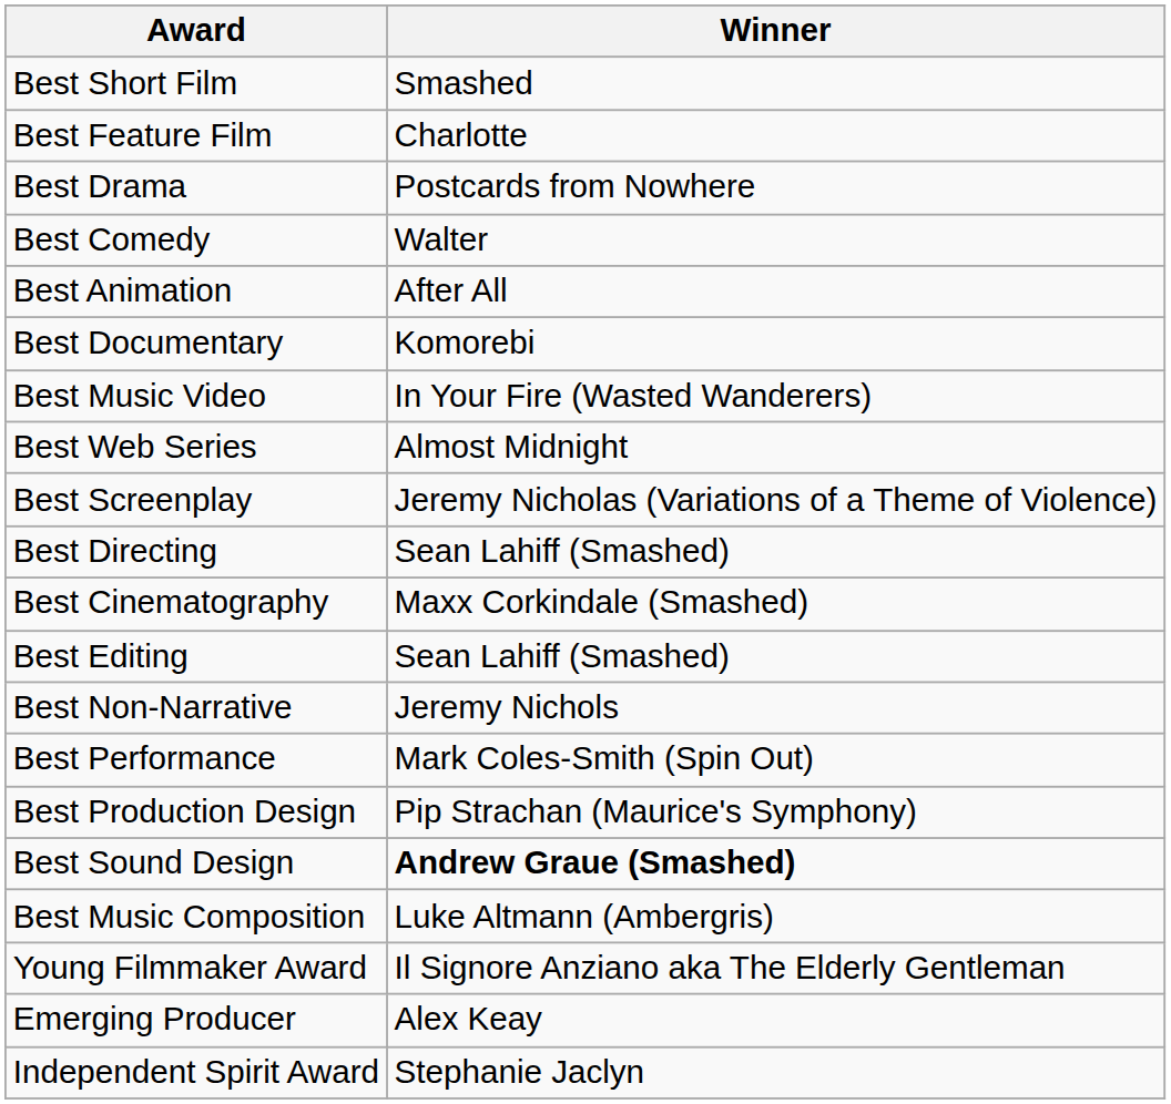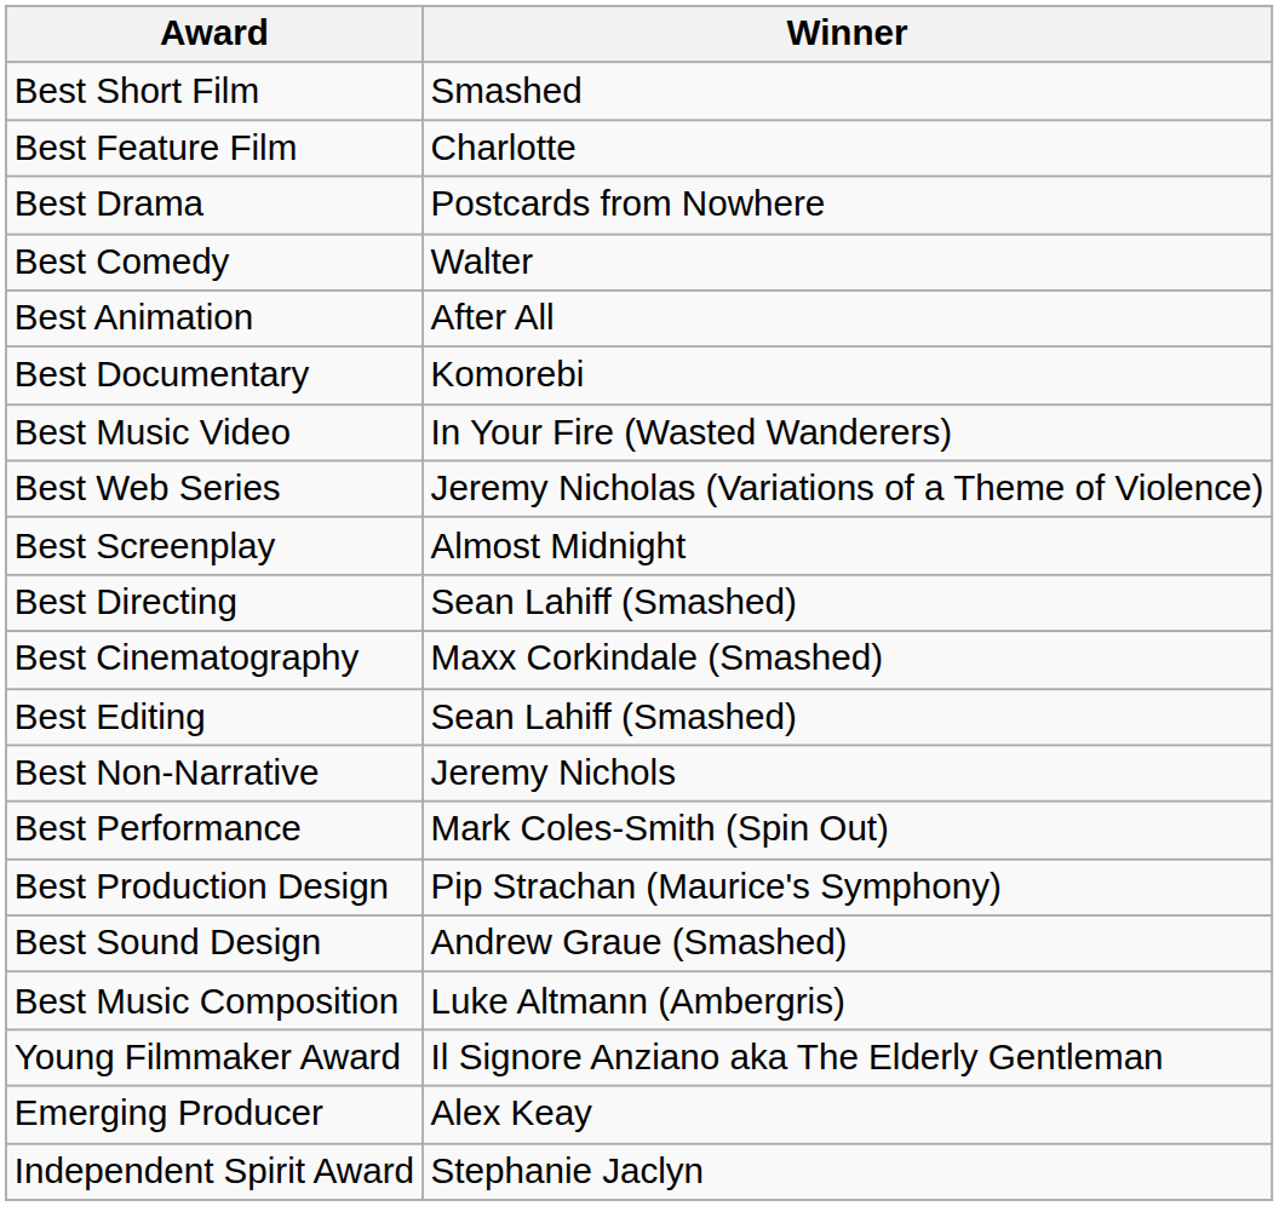Best Web Series | Winner: Almost Midnight -> Jeremy Nicholas (Variations of a Theme of Violence)
Best Screenplay | Winner: Jeremy Nicholas (Variations of a Theme of Violence) -> Almost Midnight
Best Sound Design | Winner: bold -> normal
